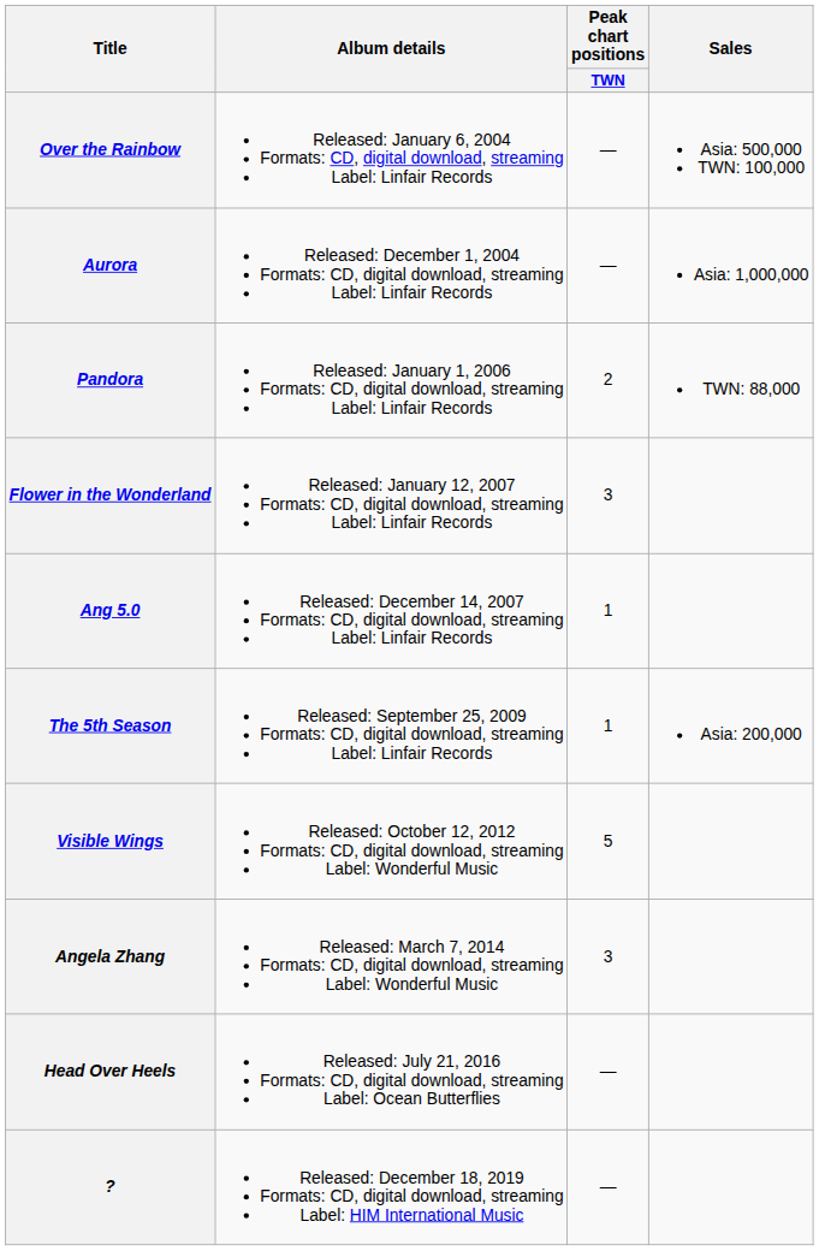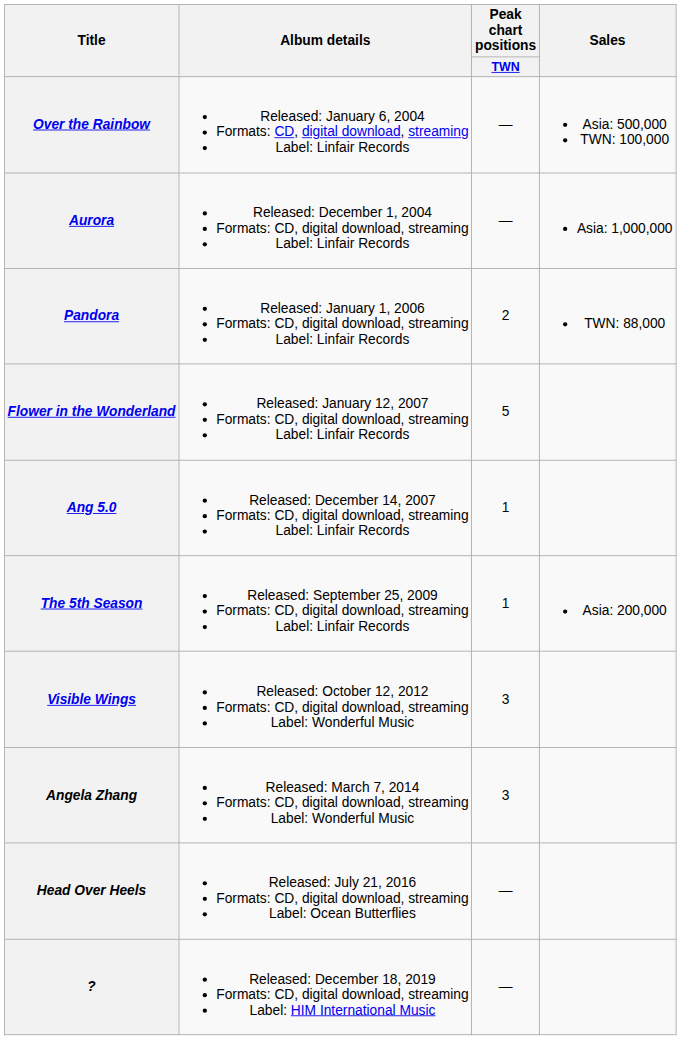Flower in the Wonderland | Peak chart positions / TWN: 3 -> 5
Visible Wings | Peak chart positions / TWN: 5 -> 3
